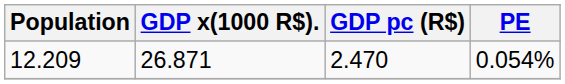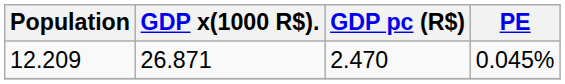12.209 | PE: 0.054% -> 0.045%
